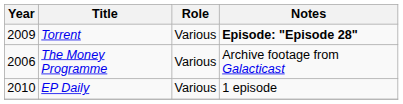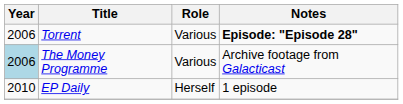Torrent | Year: 2009 -> 2006
The Money Programme | Year: no background -> lightblue background
EP Daily | Role: Various -> Herself
